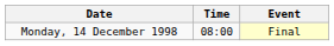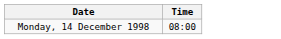- column: Event | Final
